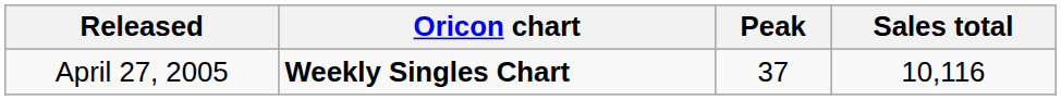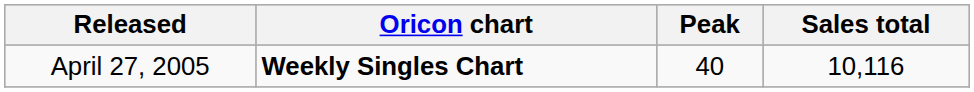April 27, 2005 | Peak: 37 -> 40
